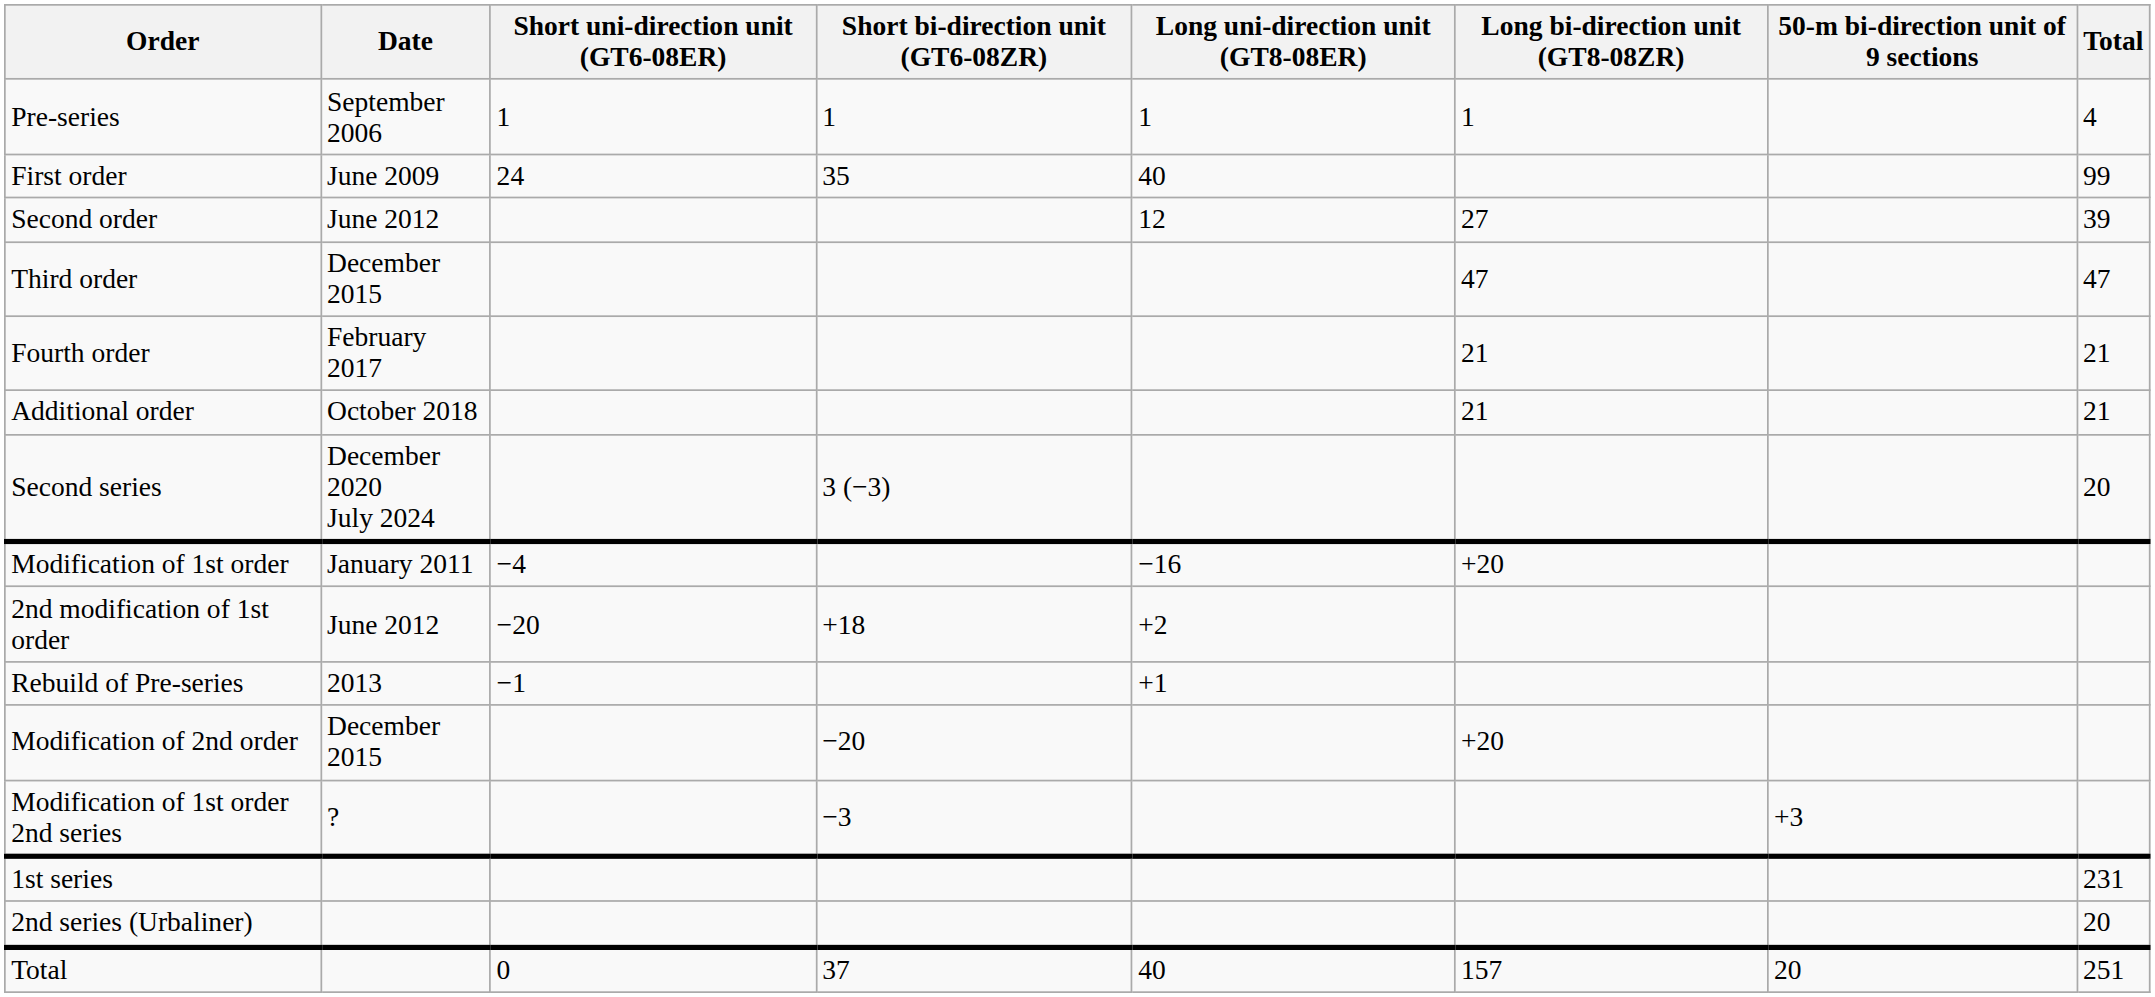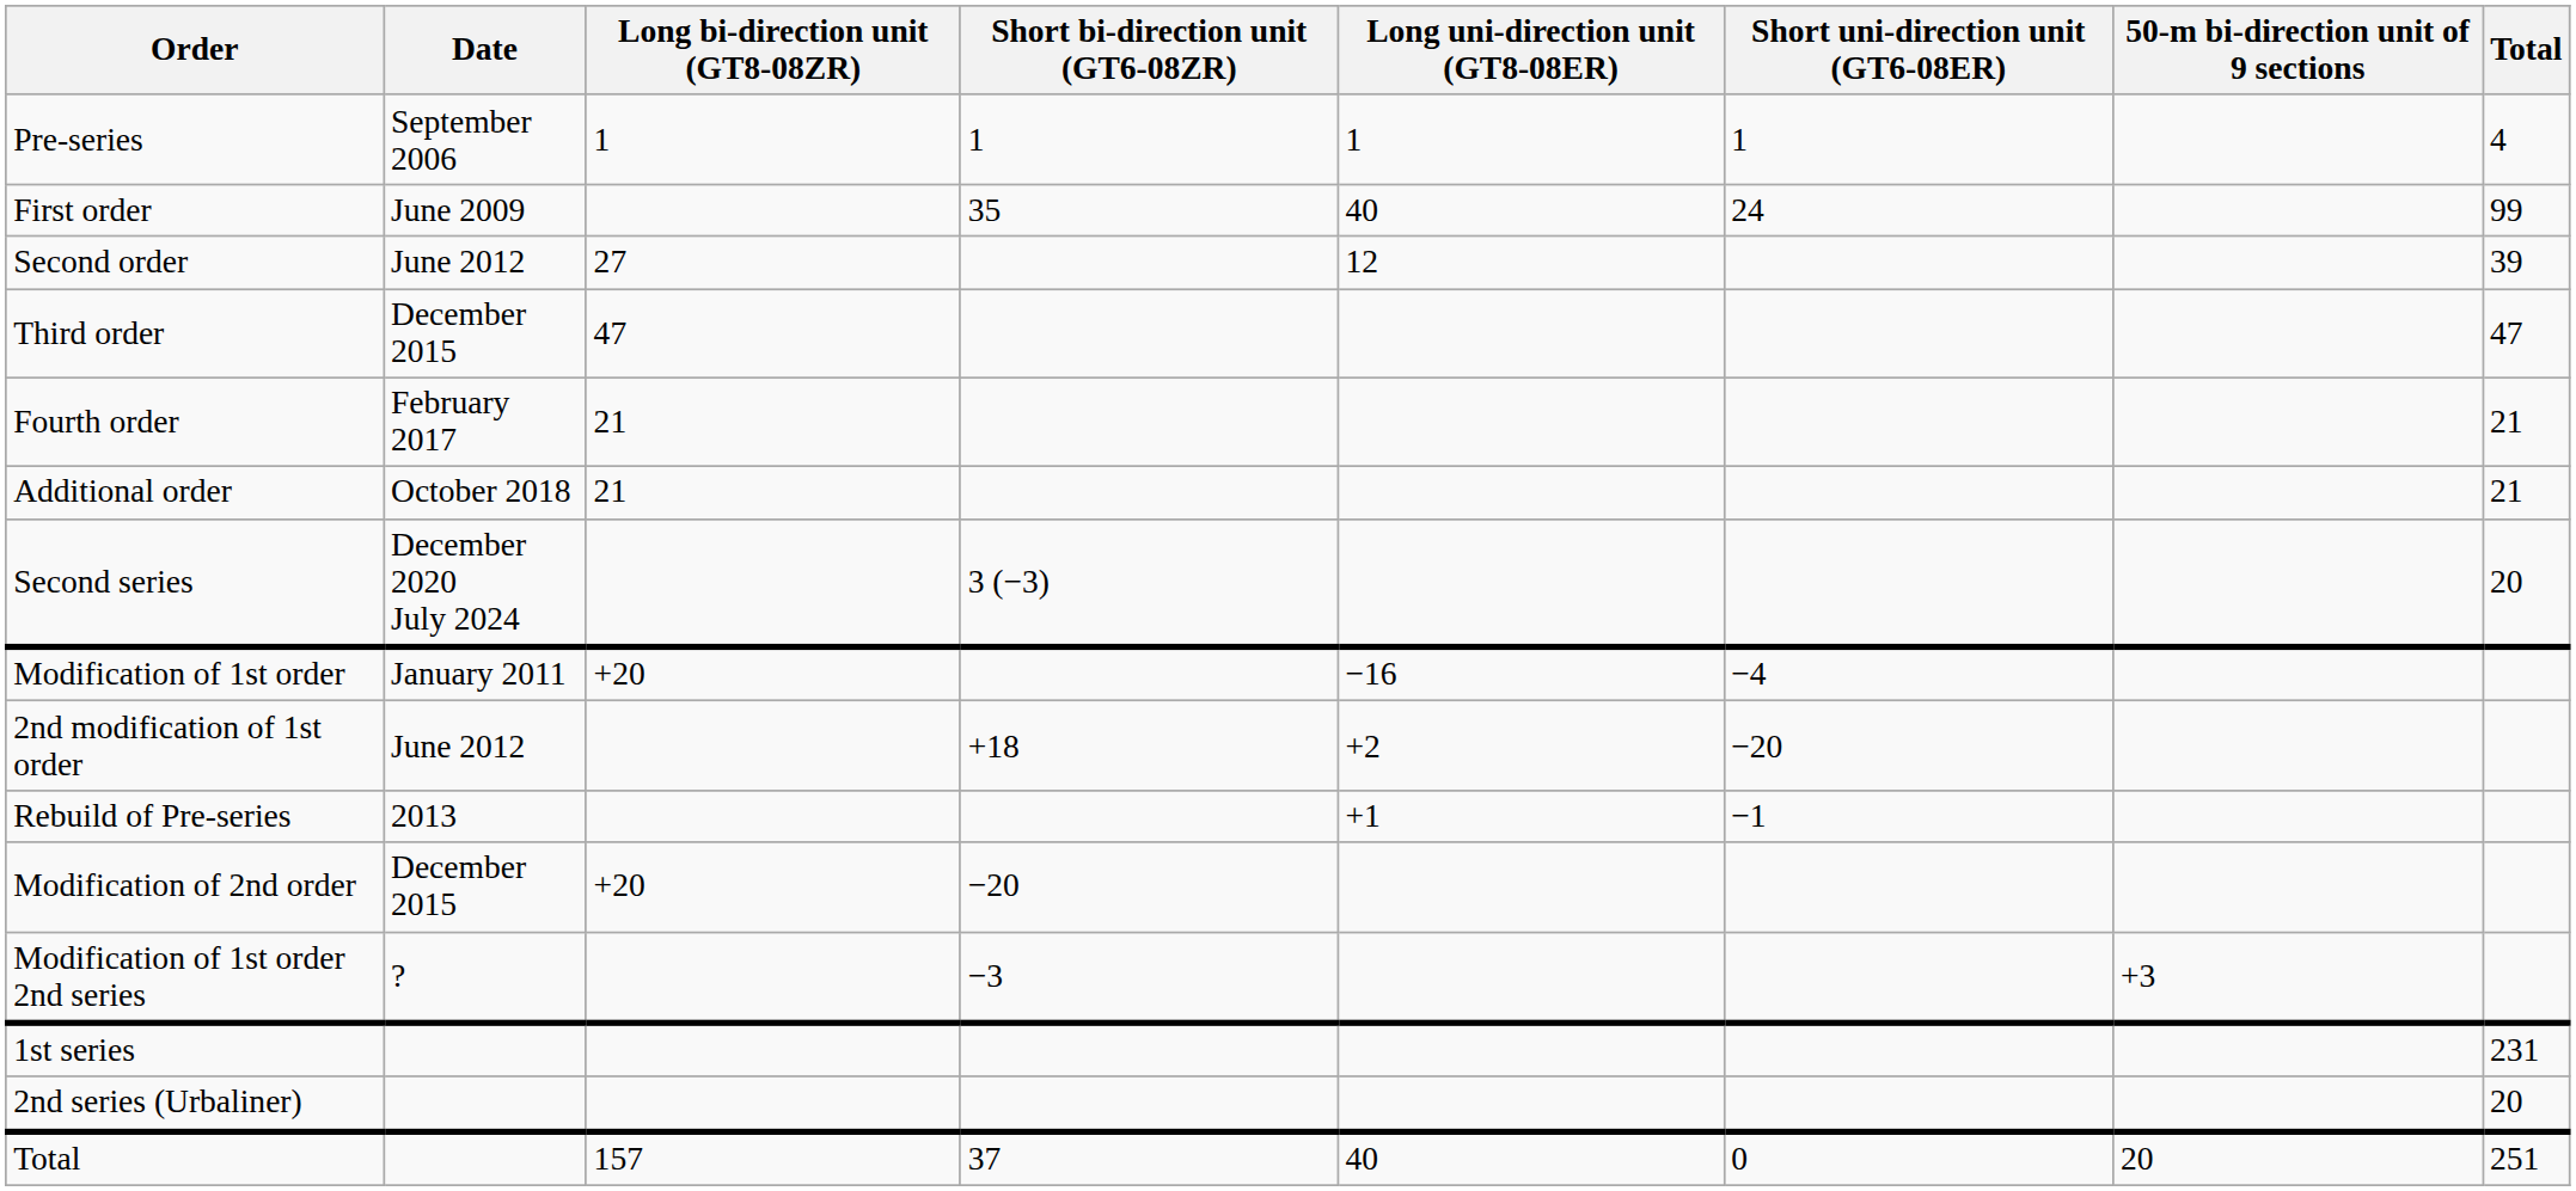columns swapped: Short uni-direction unit (GT6-08ER) <-> Long bi-direction unit (GT8-08ZR)
